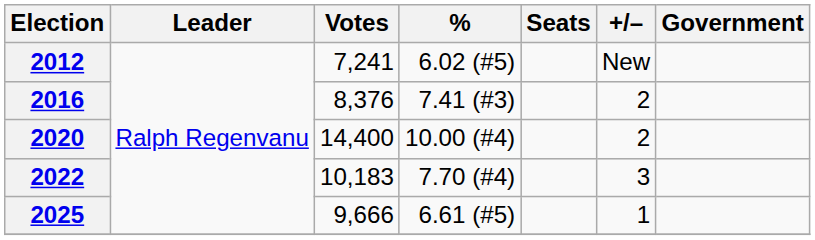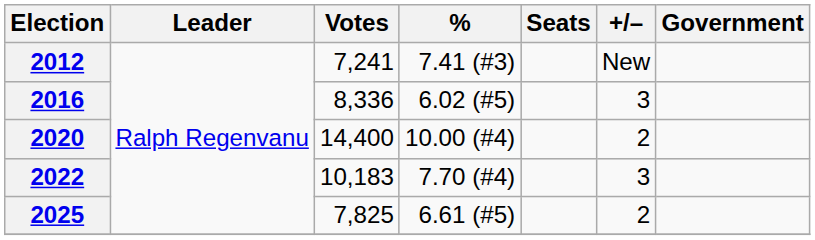2012 | %: 6.02 (#5) -> 7.41 (#3)
2016 | Votes: 8,376 -> 8,336
2016 | %: 7.41 (#3) -> 6.02 (#5)
2016 | +/–: 2 -> 3
2025 | Votes: 9,666 -> 7,825
2025 | +/–: 1 -> 2
